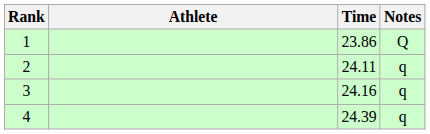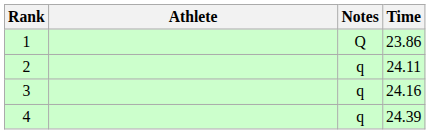columns swapped: Time <-> Notes
